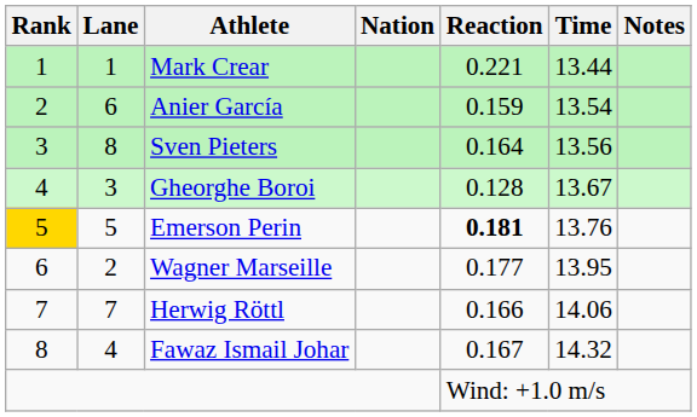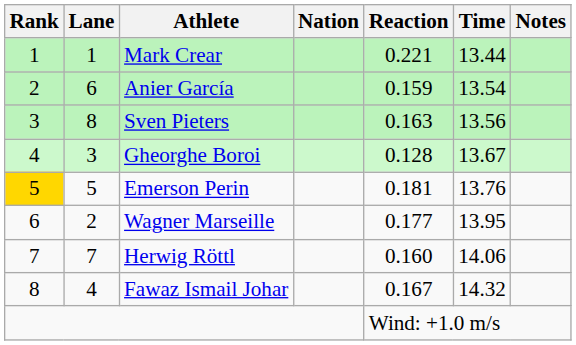Sven Pieters | Reaction: 0.164 -> 0.163
Emerson Perin | Reaction: bold -> normal
Herwig Röttl | Reaction: 0.166 -> 0.160
